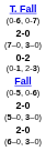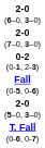rows swapped: 2-0 (6–0, 3–0) <-> T. Fall (0-6, 0-7)
